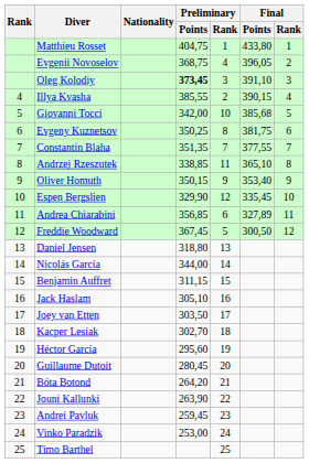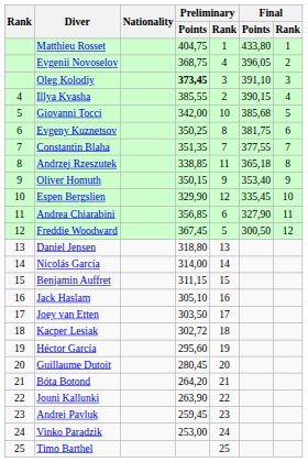Andrzej Rzeszutek | Final / Points: 365,10 -> 365,18
Andrea Chiarabini | Final / Points: 327,89 -> 327,90
Nicolás García | Preliminary / Points: 344,00 -> 314,00
Kacper Lesiak | Preliminary / Points: 302,70 -> 302,72
